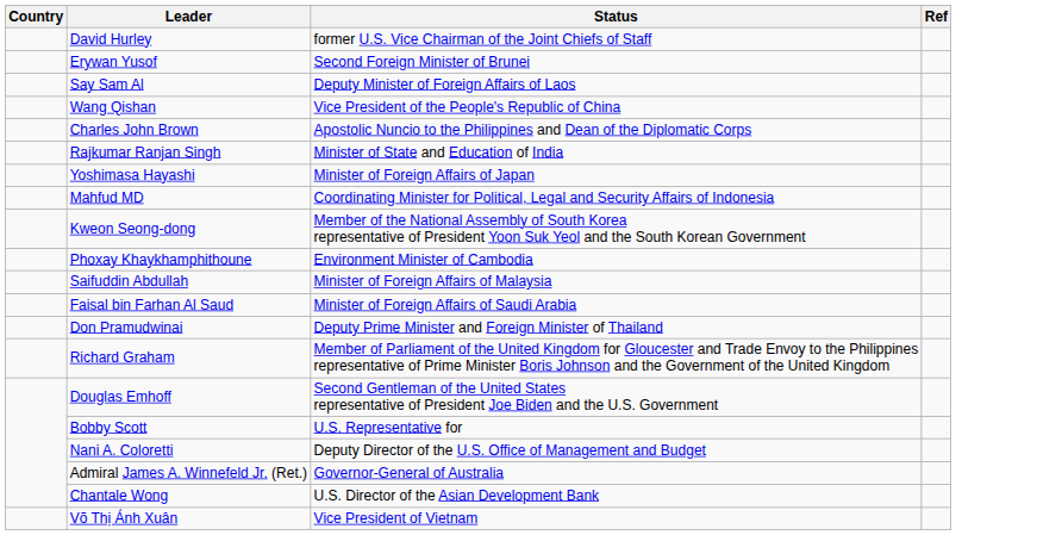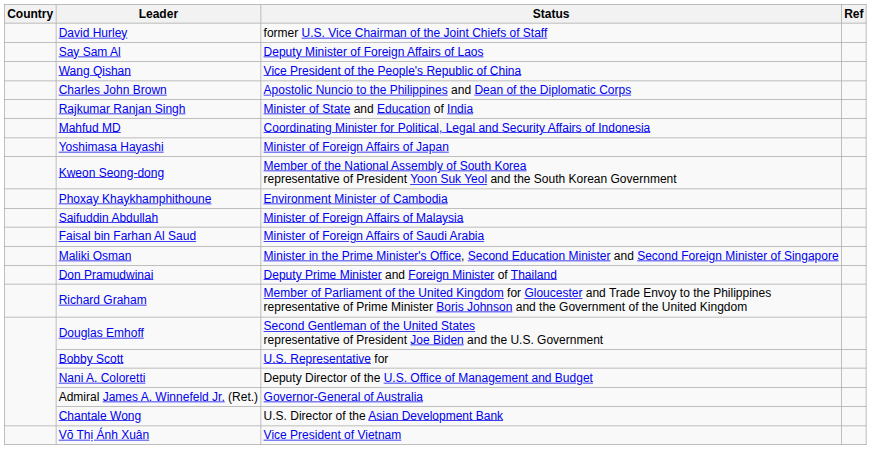- row: Erywan Yusof | Second Foreign Minister of Brunei
rows swapped: Mahfud MD <-> Yoshimasa Hayashi
+ row: Maliki Osman | Minister in the Prime Minister's Office, Second Education Minister and Second Foreign Minister of Singapore
